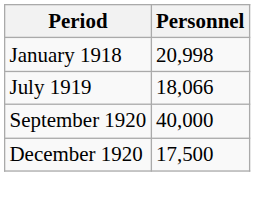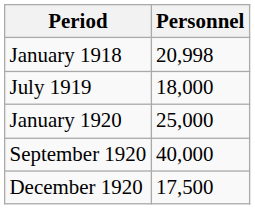July 1919 | Personnel: 18,066 -> 18,000
+ row: January 1920 | 25,000
